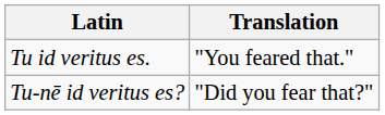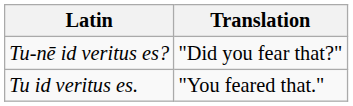rows swapped: Tu id veritus es. <-> Tu-nē id veritus es?
